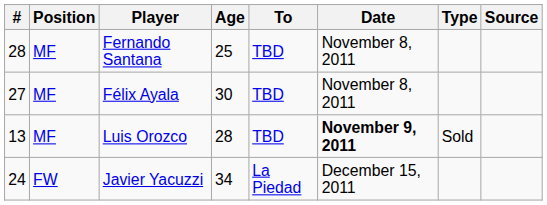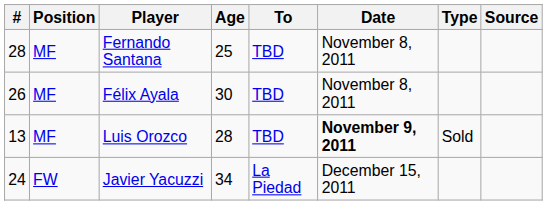Félix Ayala | #: 27 -> 26
